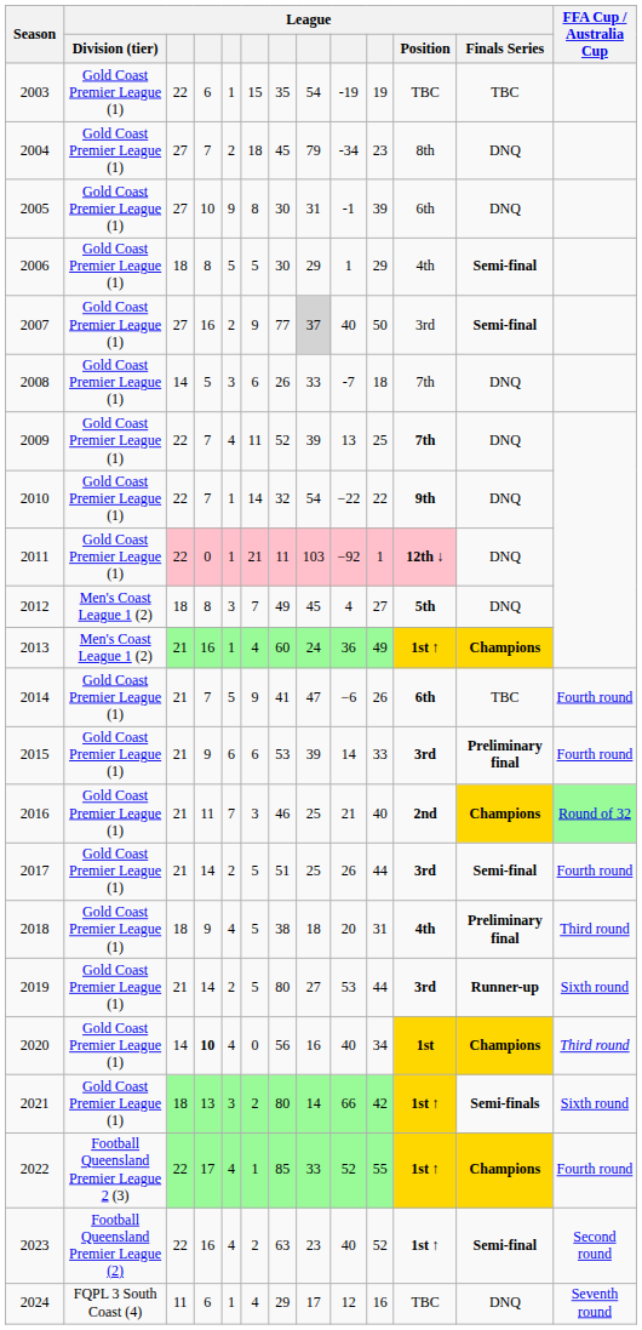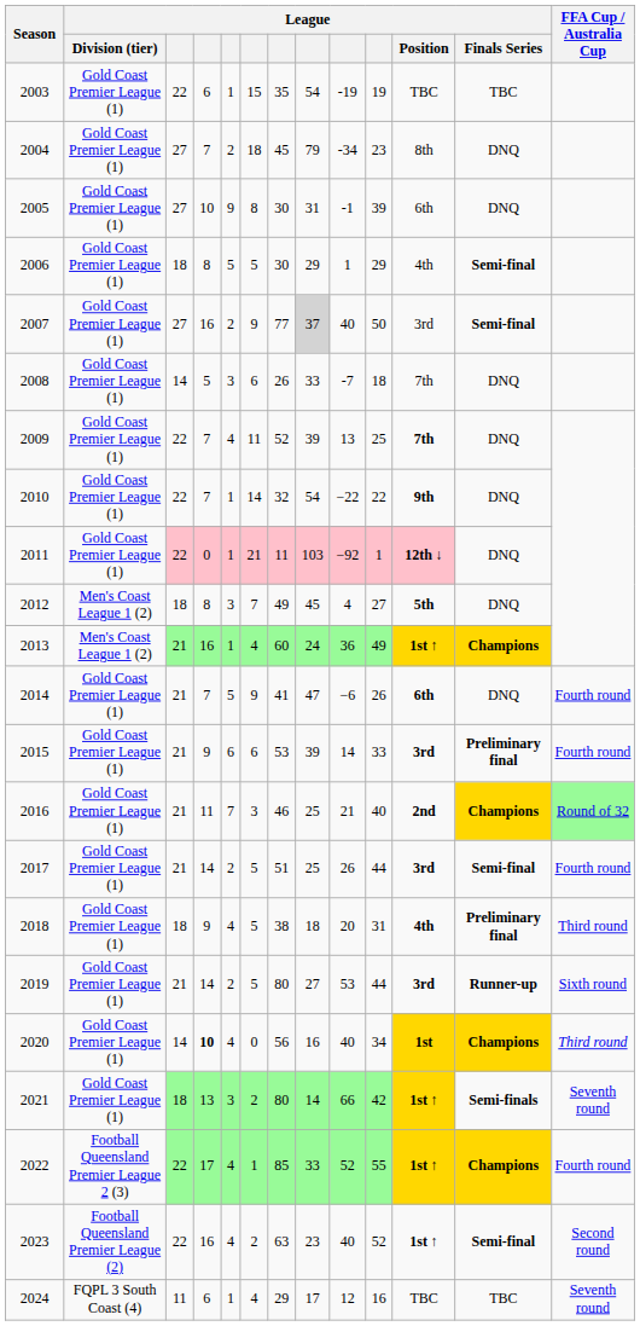2014 | League / Finals Series: TBC -> DNQ
2021 | FFA Cup / Australia Cup: Sixth round -> Seventh round
2024 | League / Finals Series: DNQ -> TBC
